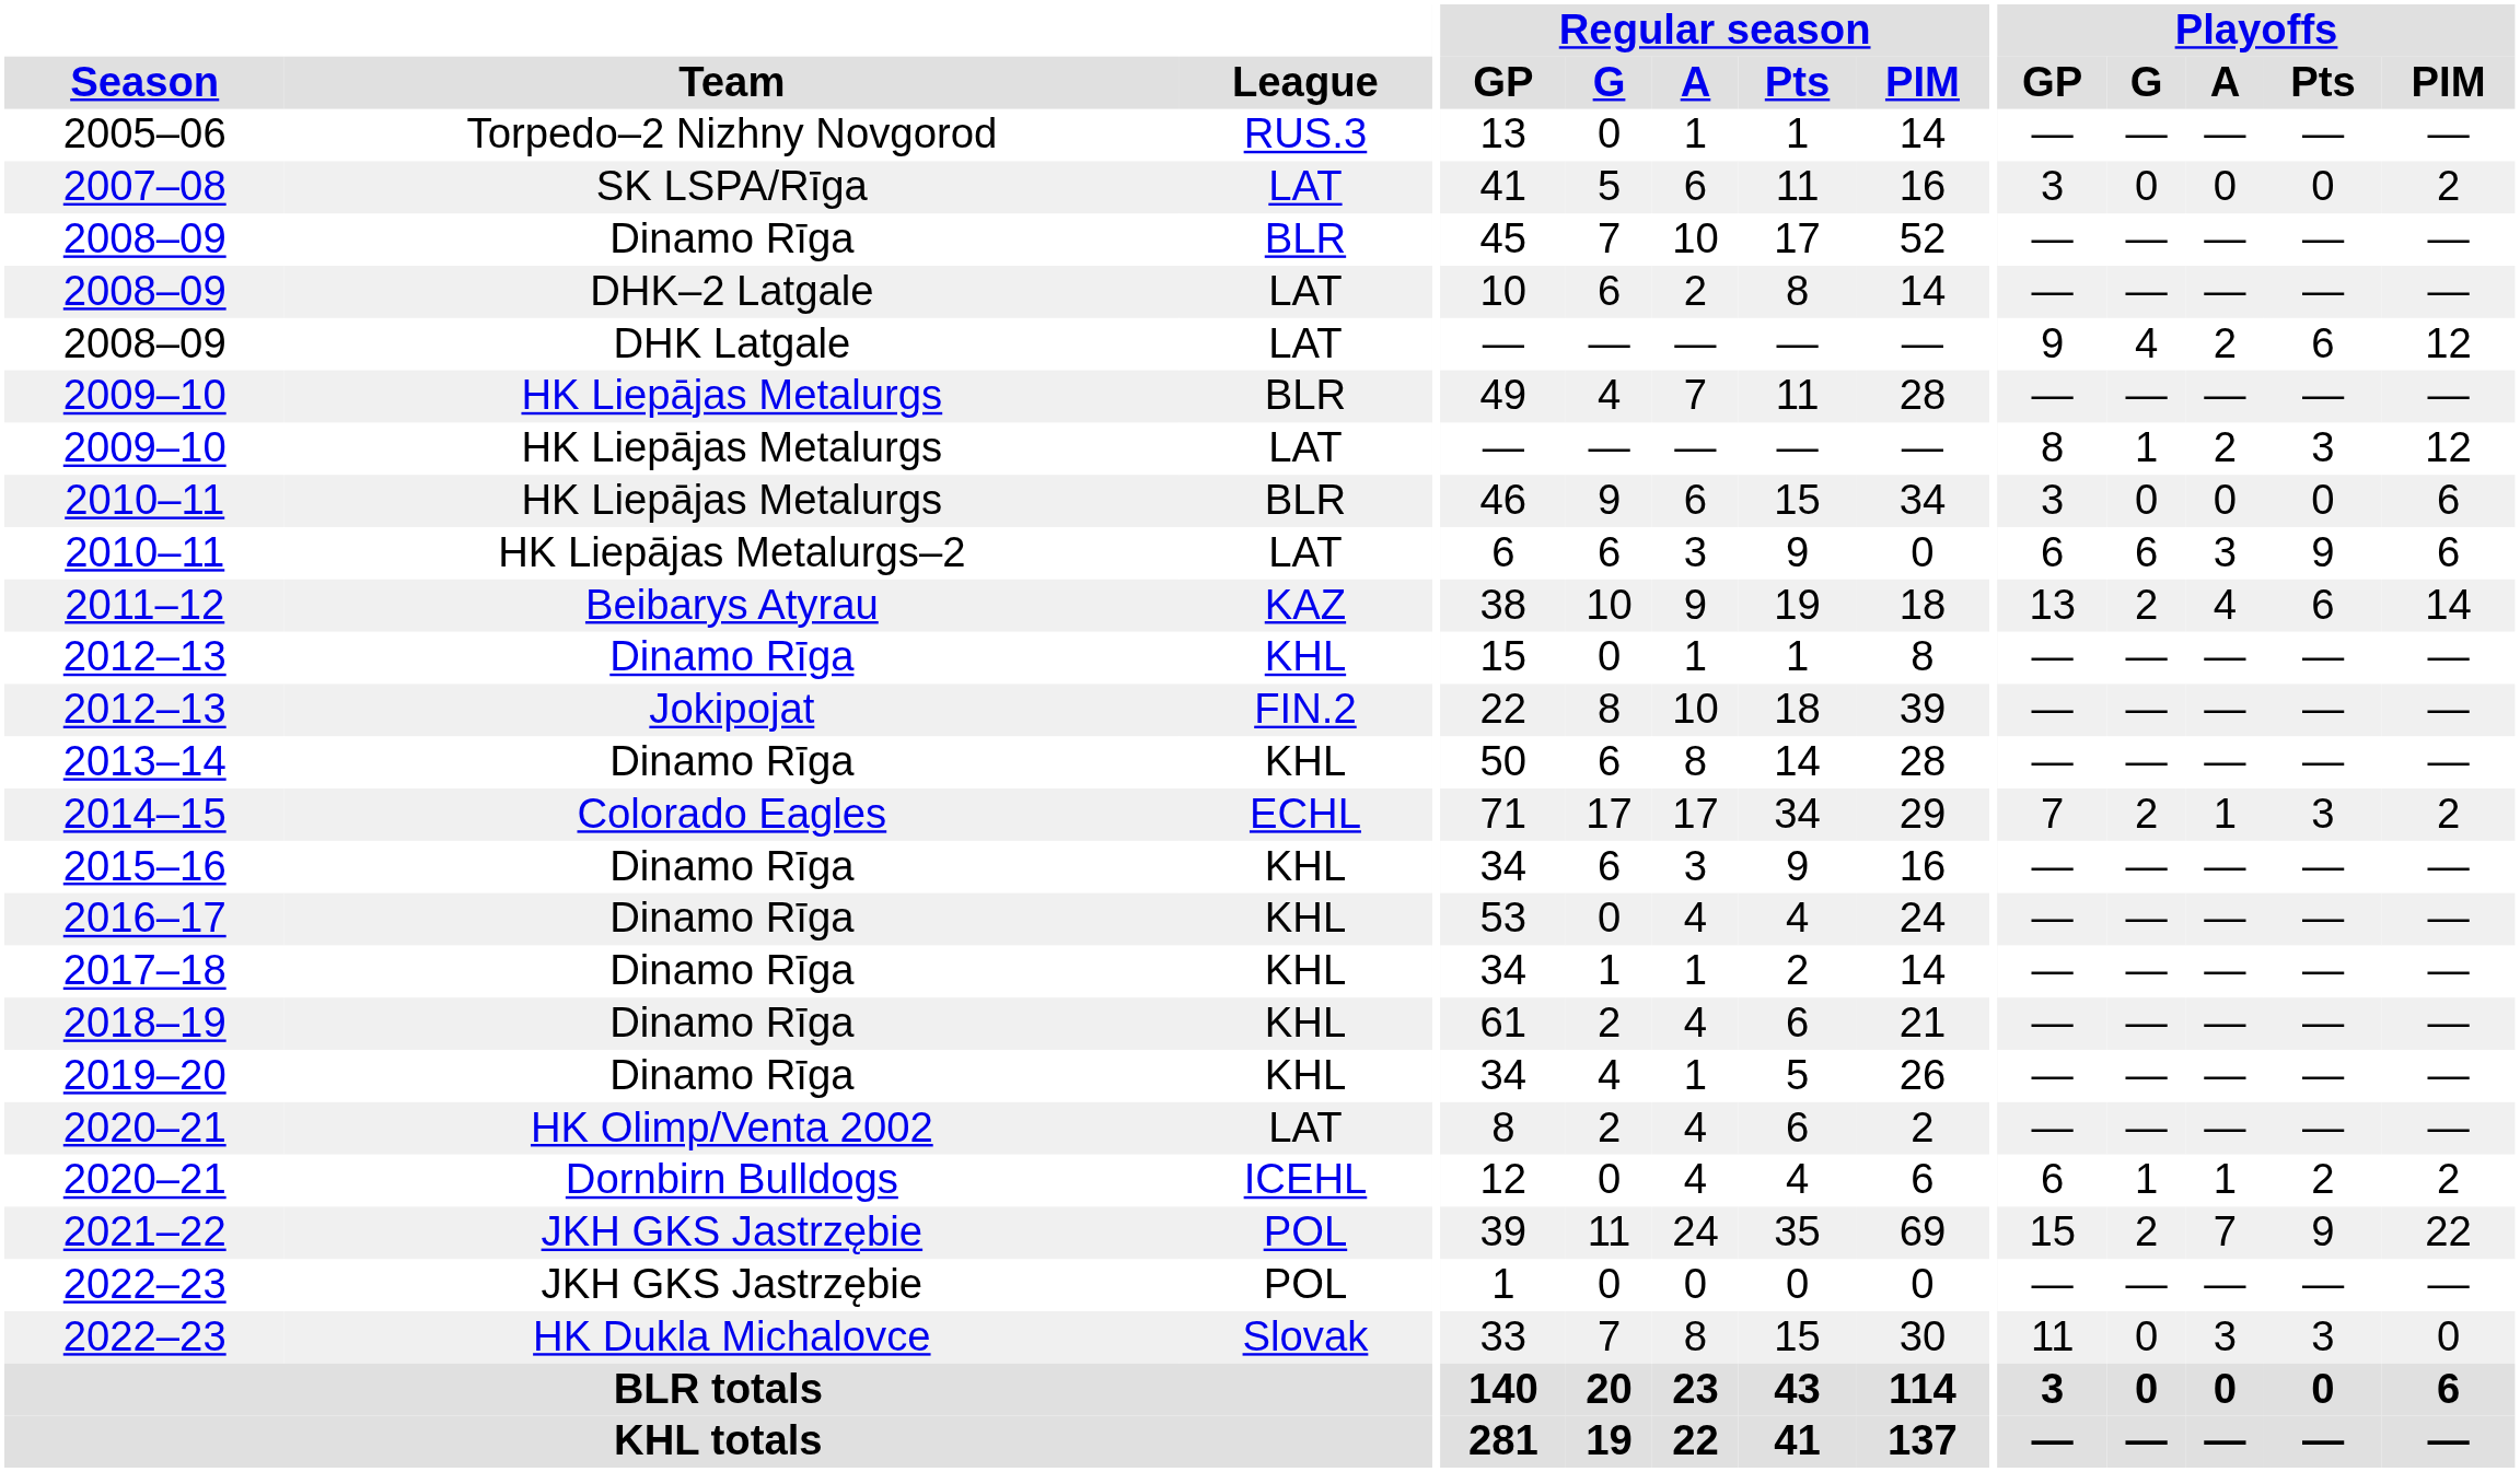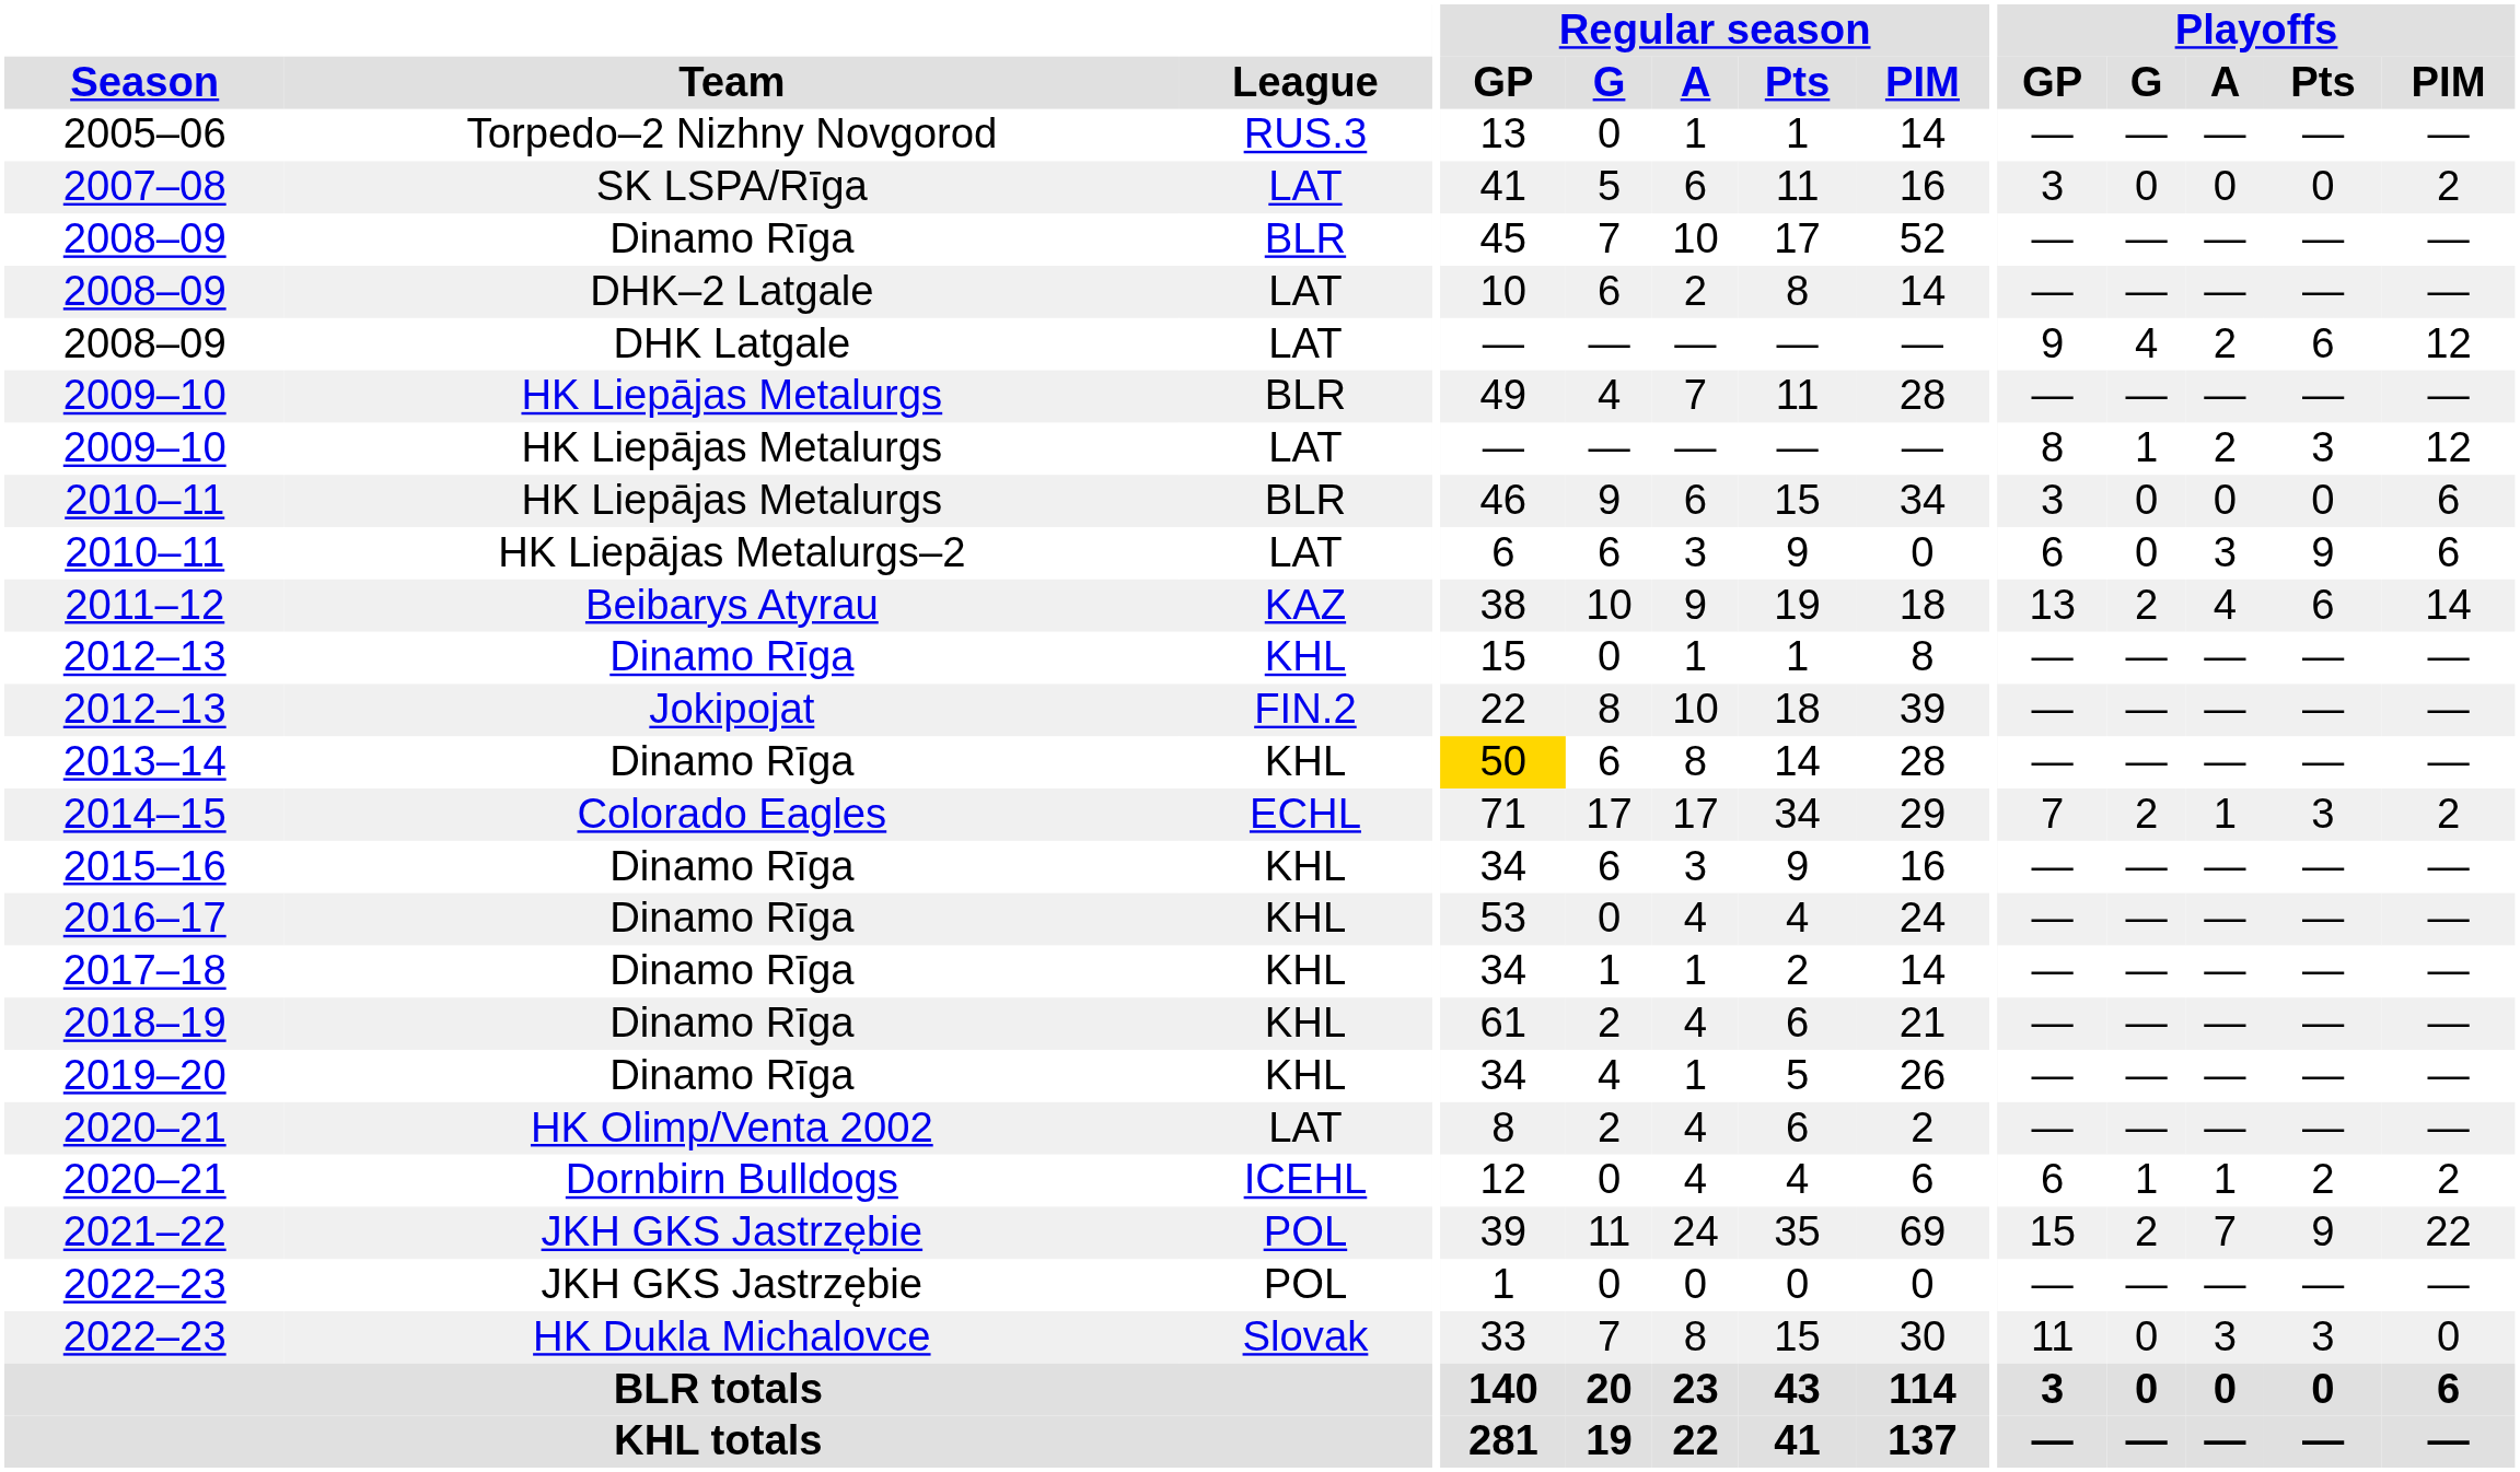2010–11 / LAT | Playoffs / G: 6 -> 0
2013–14 | Regular season / GP: no background -> gold background
